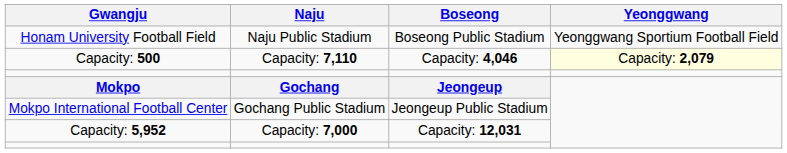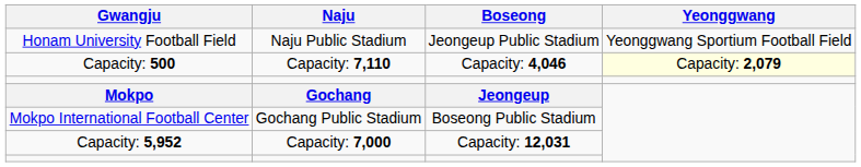Honam University Football Field | Boseong: Boseong Public Stadium -> Jeongeup Public Stadium
Mokpo International Football Center | Boseong: Jeongeup Public Stadium -> Boseong Public Stadium
